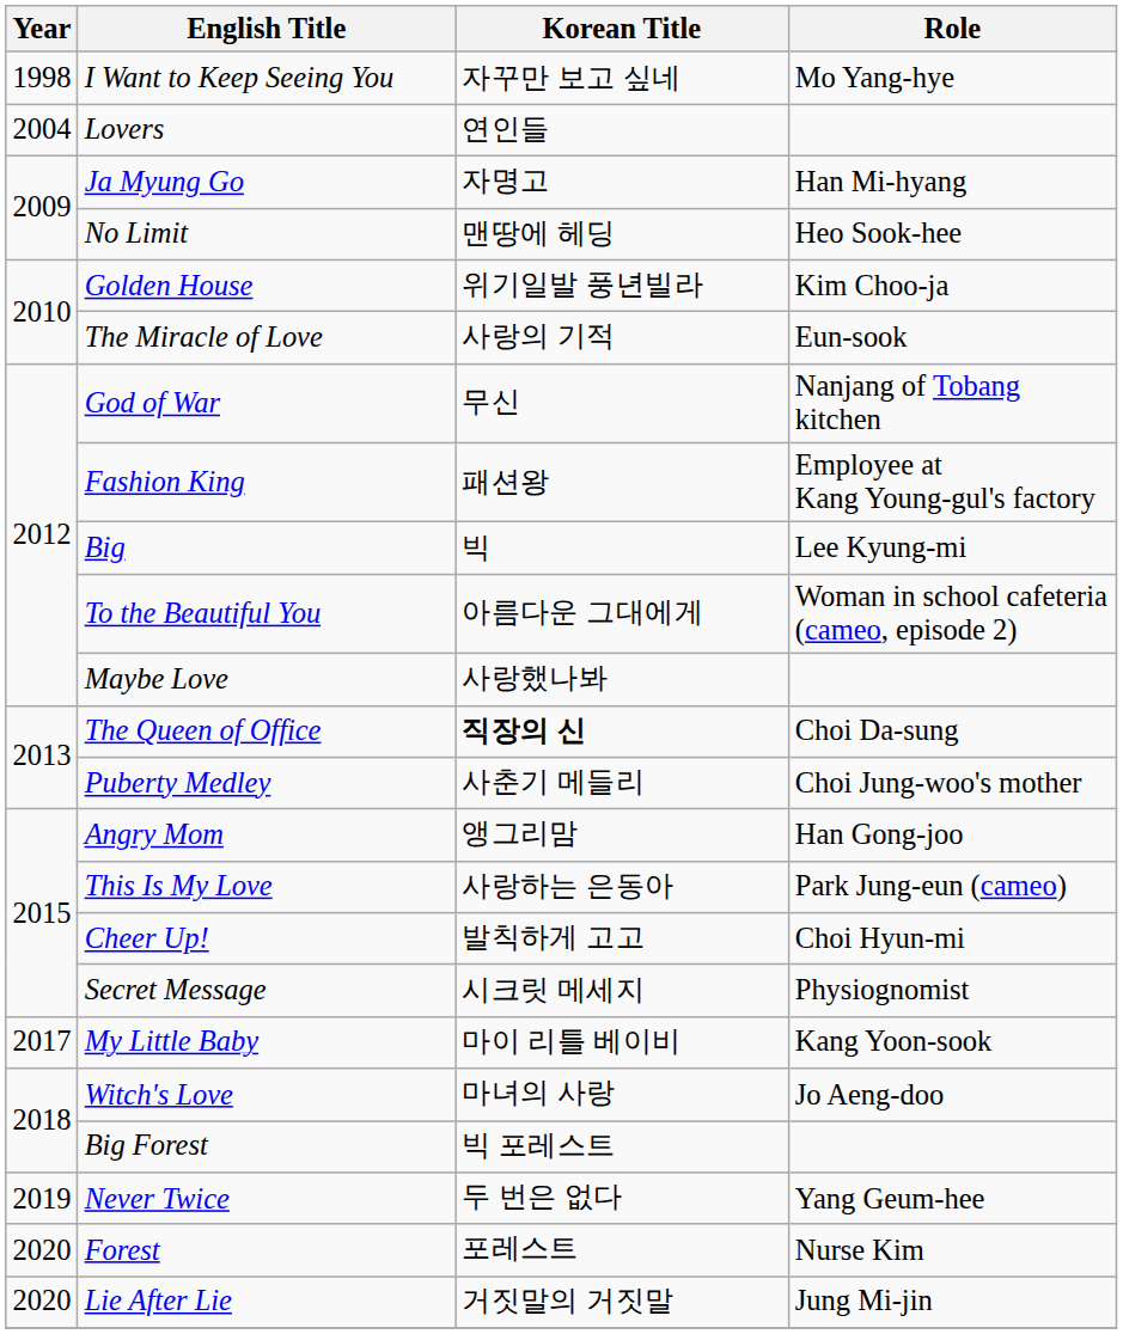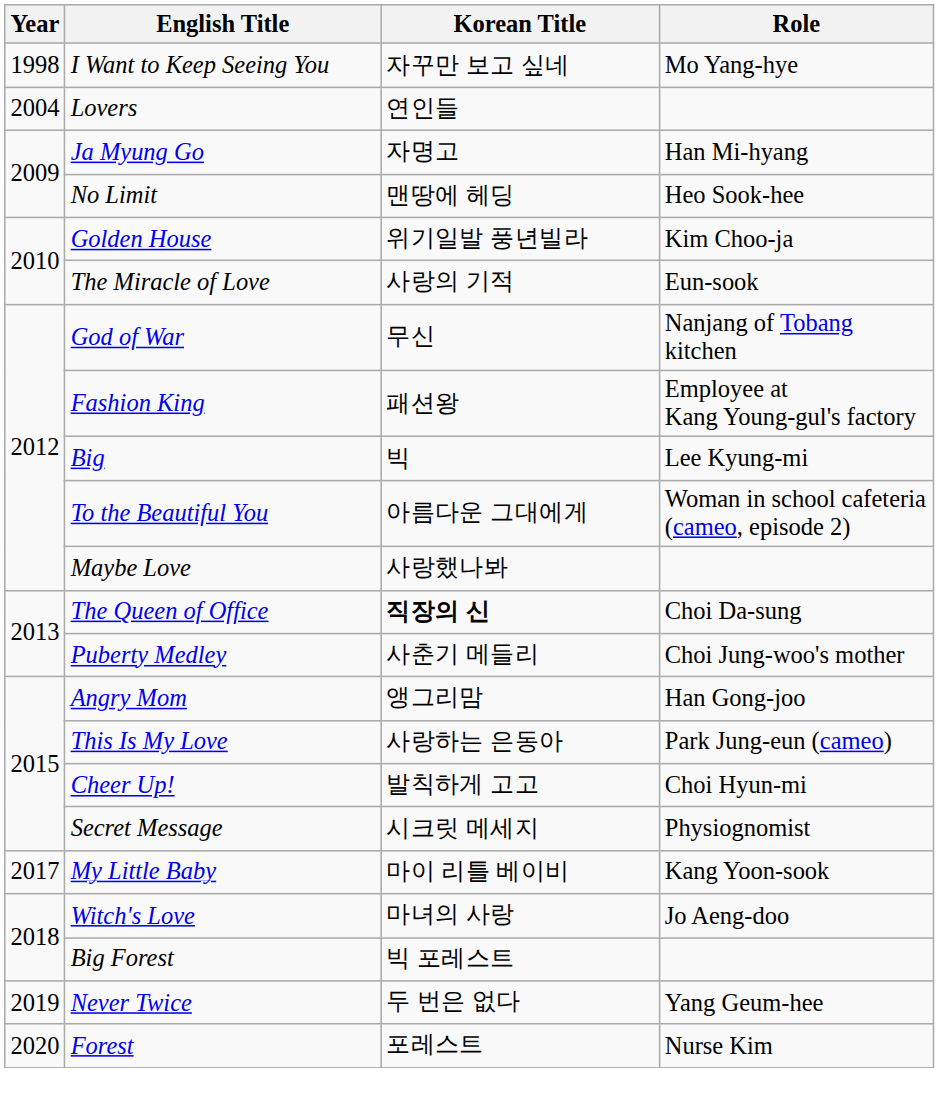- row: 2020 | Lie After Lie | 거짓말의 거짓말 | Jung Mi-jin
